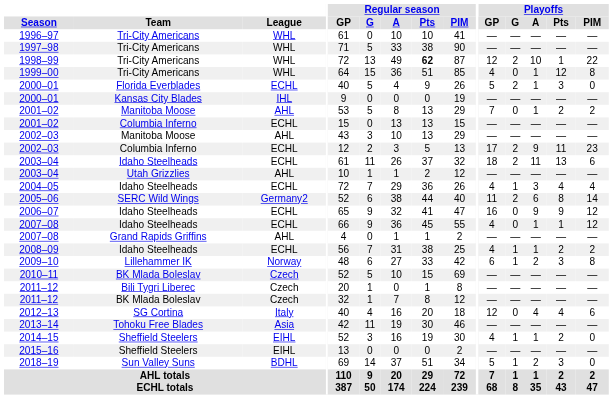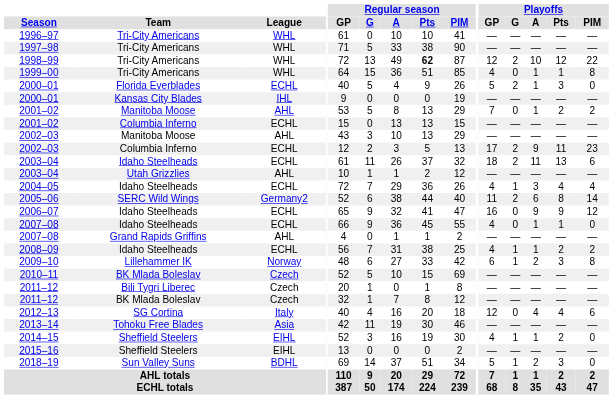1998–99 | Playoffs / Pts: 1 -> 12
1999–00 | Playoffs / Pts: 12 -> 1
2007–08 / Idaho Steelheads | Playoffs / PIM: 12 -> 0
